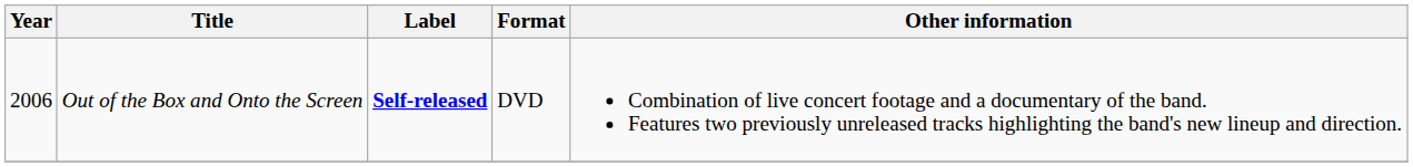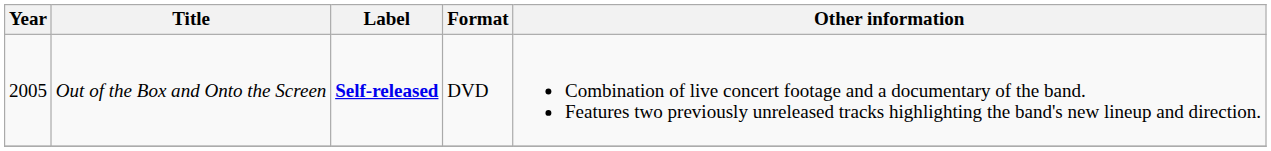Out of the Box and Onto the Screen | Year: 2006 -> 2005
